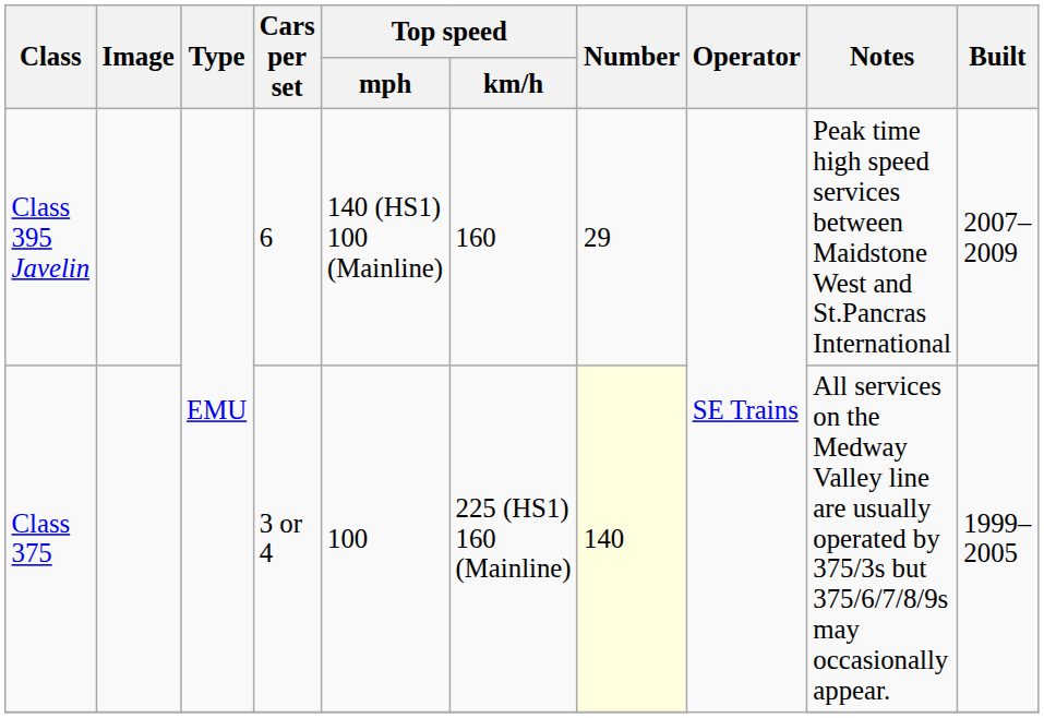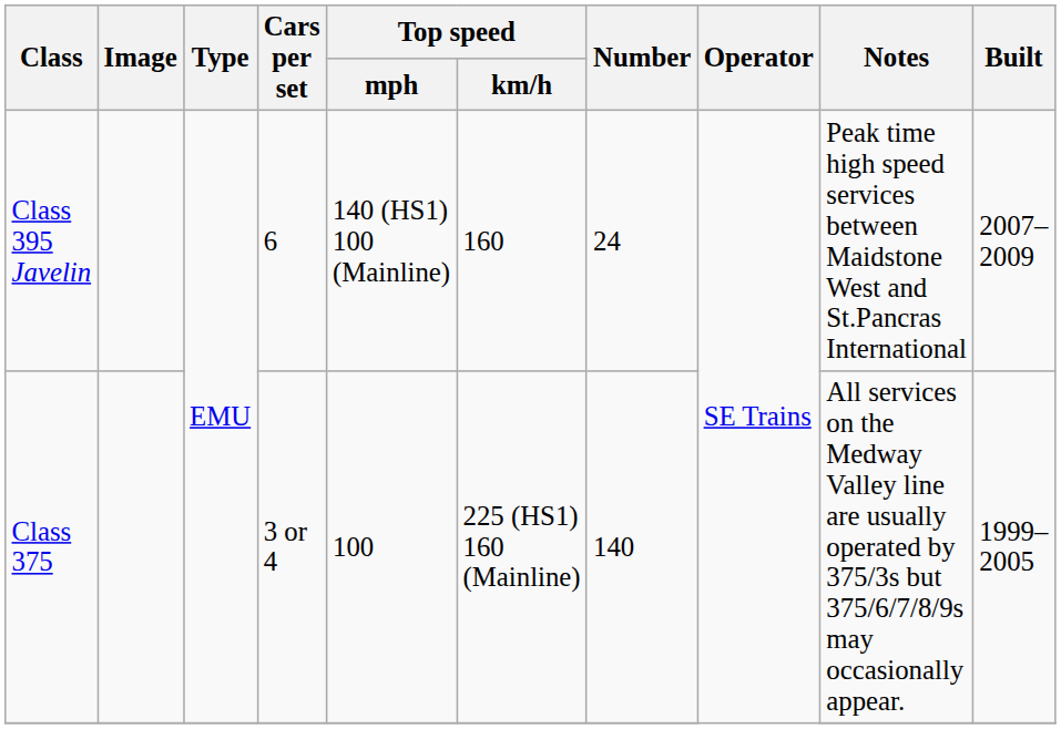Class 395 Javelin | Number: 29 -> 24
Class 375 | Number: lightyellow background -> no background
